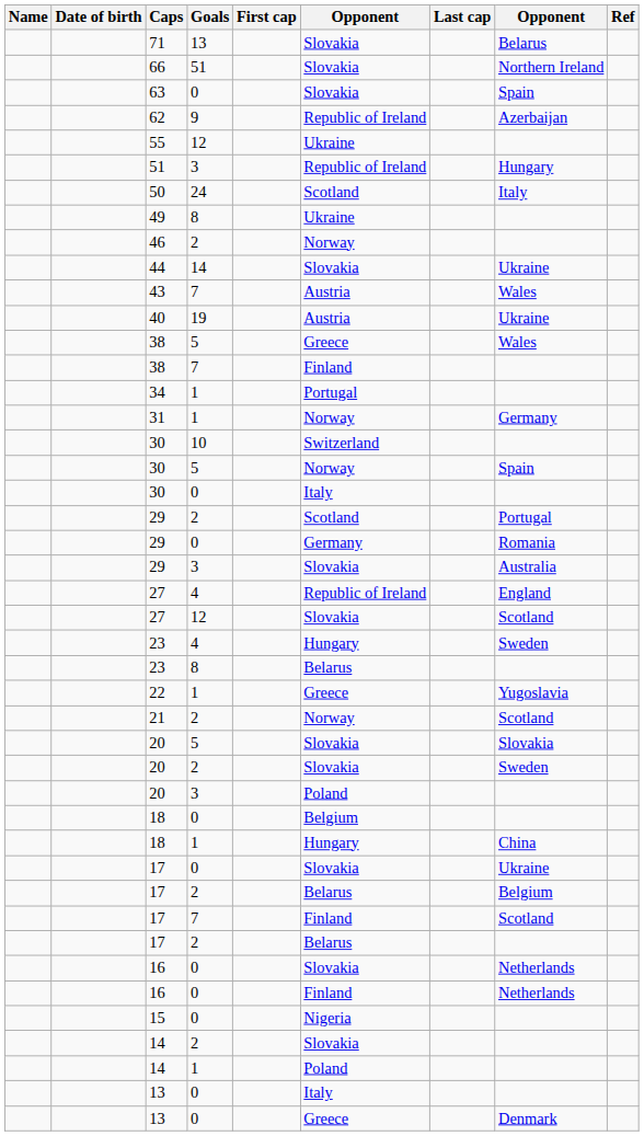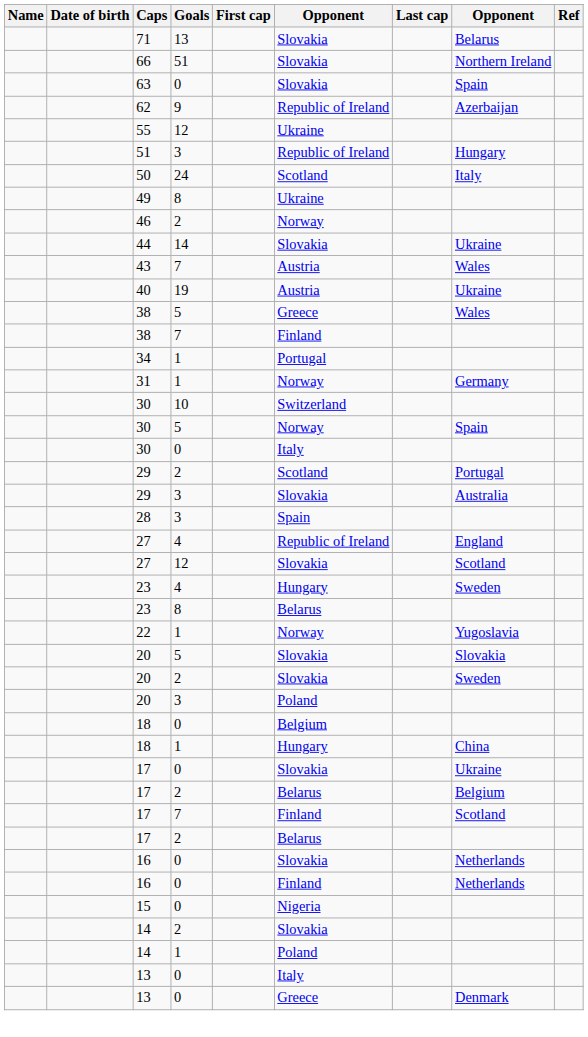- row: 29 | 0 | Germany | Romania
+ row: 28 | 3 | Spain
22 | column 6: Greece -> Norway
- row: 21 | 2 | Norway | Scotland
